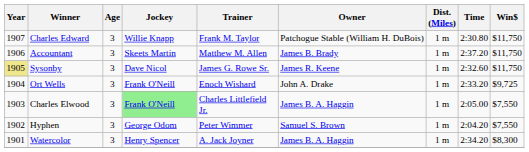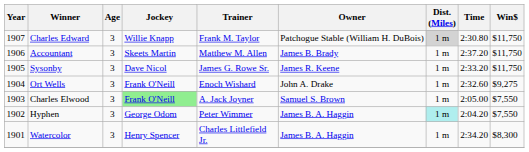Charles Edward | Dist. (Miles): no background -> lightgrey background
Sysonby | Year: khaki background -> no background
Sysonby | Time: 2:32.60 -> 2:33.20
Ort Wells | Time: 2:33.20 -> 2:32.60
Ort Wells | Win$: $9,725 -> $9,275
Charles Elwood | Trainer: Charles Littlefield Jr. -> A. Jack Joyner
Charles Elwood | Owner: James B. A. Haggin -> Samuel S. Brown
Hyphen | Owner: Samuel S. Brown -> James B. A. Haggin
Hyphen | Dist. (Miles): no background -> paleturquoise background
Watercolor | Trainer: A. Jack Joyner -> Charles Littlefield Jr.
